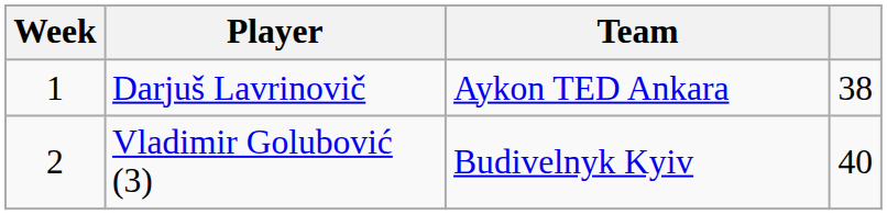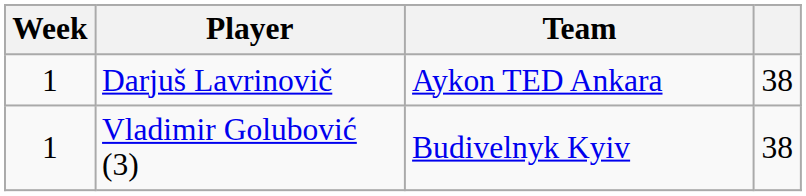Vladimir Golubović (3) | Week: 2 -> 1
Vladimir Golubović (3) | column 4: 40 -> 38
